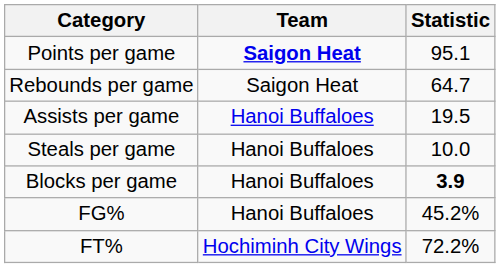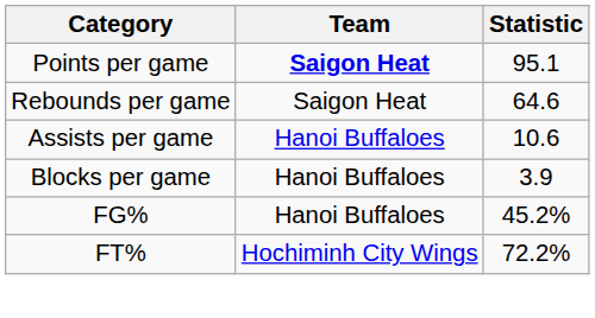Rebounds per game | Statistic: 64.7 -> 64.6
Assists per game | Statistic: 19.5 -> 10.6
- row: Steals per game | Hanoi Buffaloes | 10.0
Blocks per game | Statistic: bold -> normal
